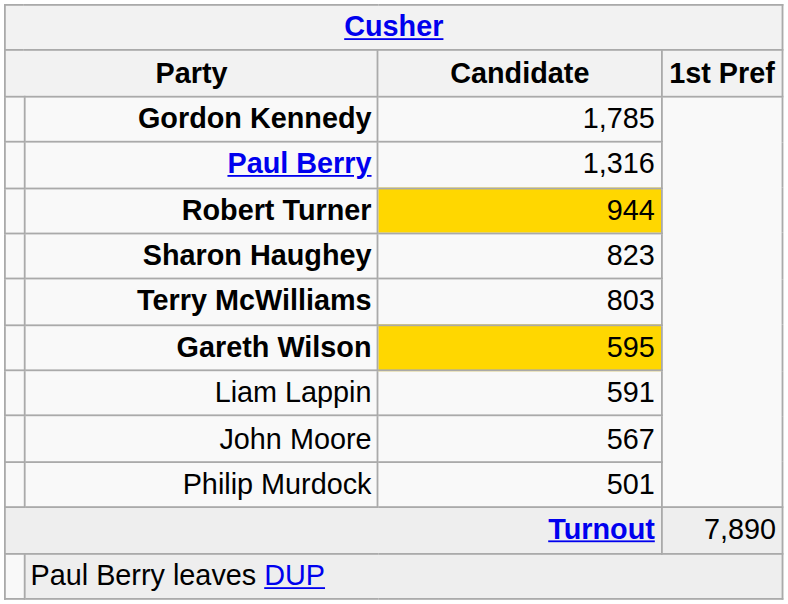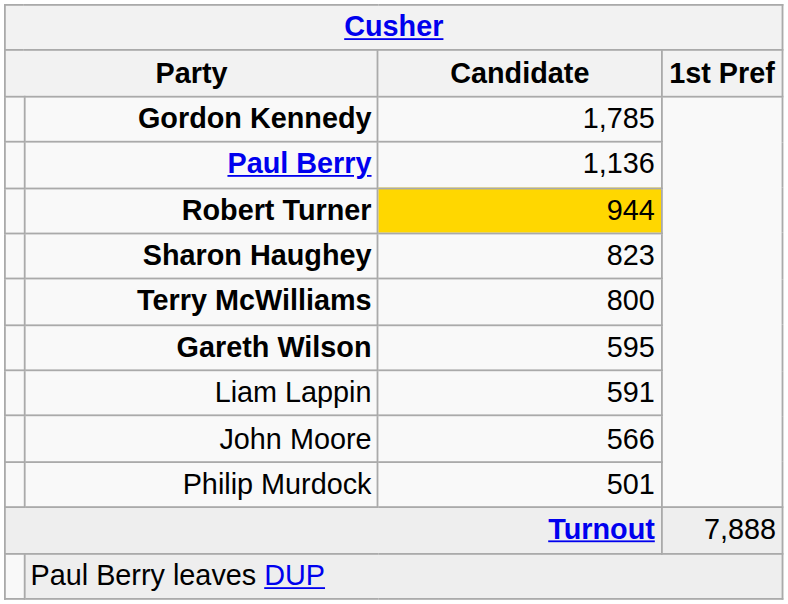Paul Berry | Candidate: 1,316 -> 1,136
Terry McWilliams | Candidate: 803 -> 800
Gareth Wilson | Candidate: gold background -> no background
John Moore | Candidate: 567 -> 566
Turnout | 1st Pref: 7,890 -> 7,888
